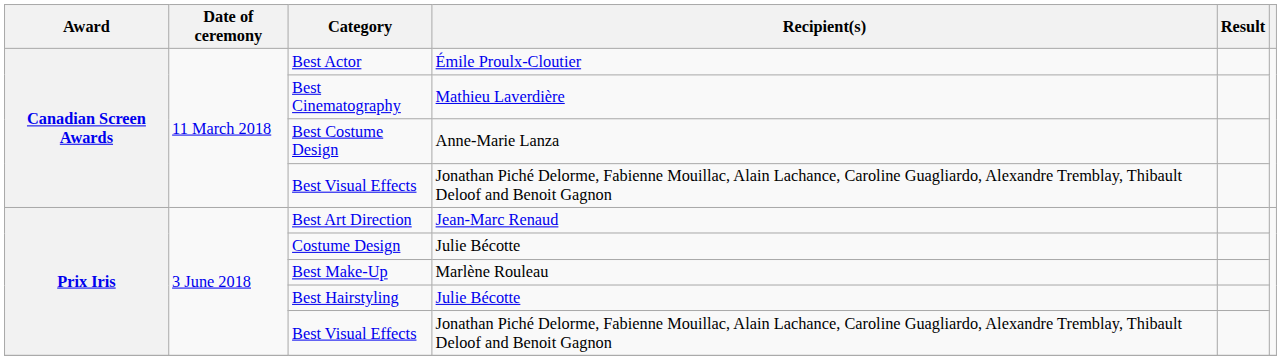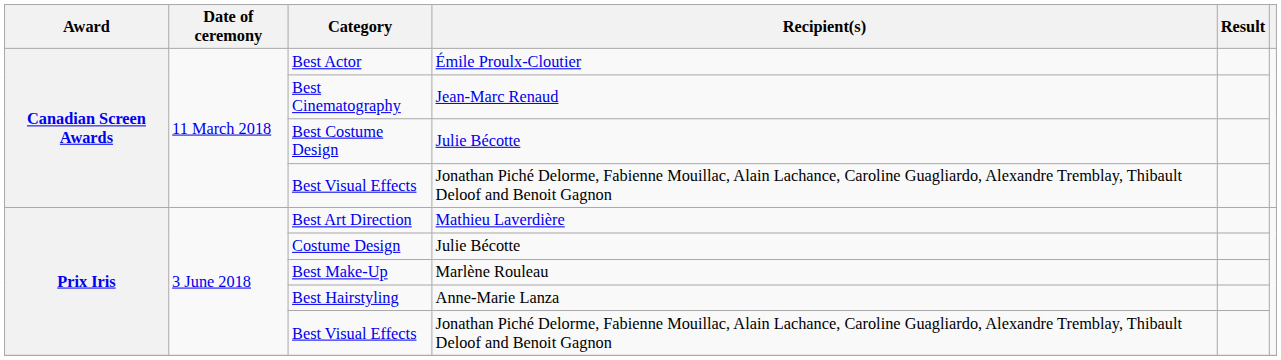Best Cinematography | Recipient(s): Mathieu Laverdière -> Jean-Marc Renaud
Best Costume Design | Recipient(s): Anne-Marie Lanza -> Julie Bécotte
Best Art Direction | Recipient(s): Jean-Marc Renaud -> Mathieu Laverdière
Best Hairstyling | Recipient(s): Julie Bécotte -> Anne-Marie Lanza
